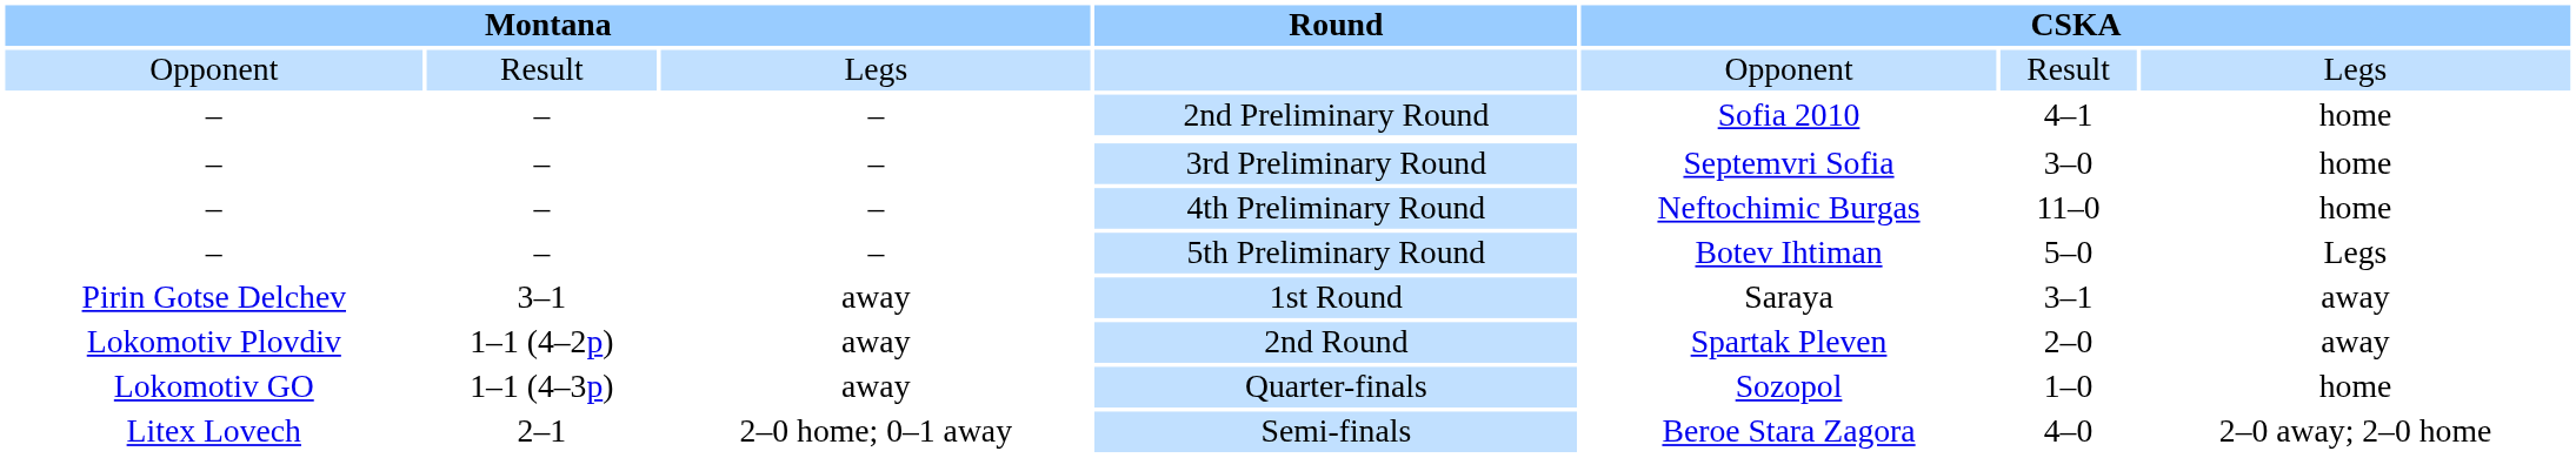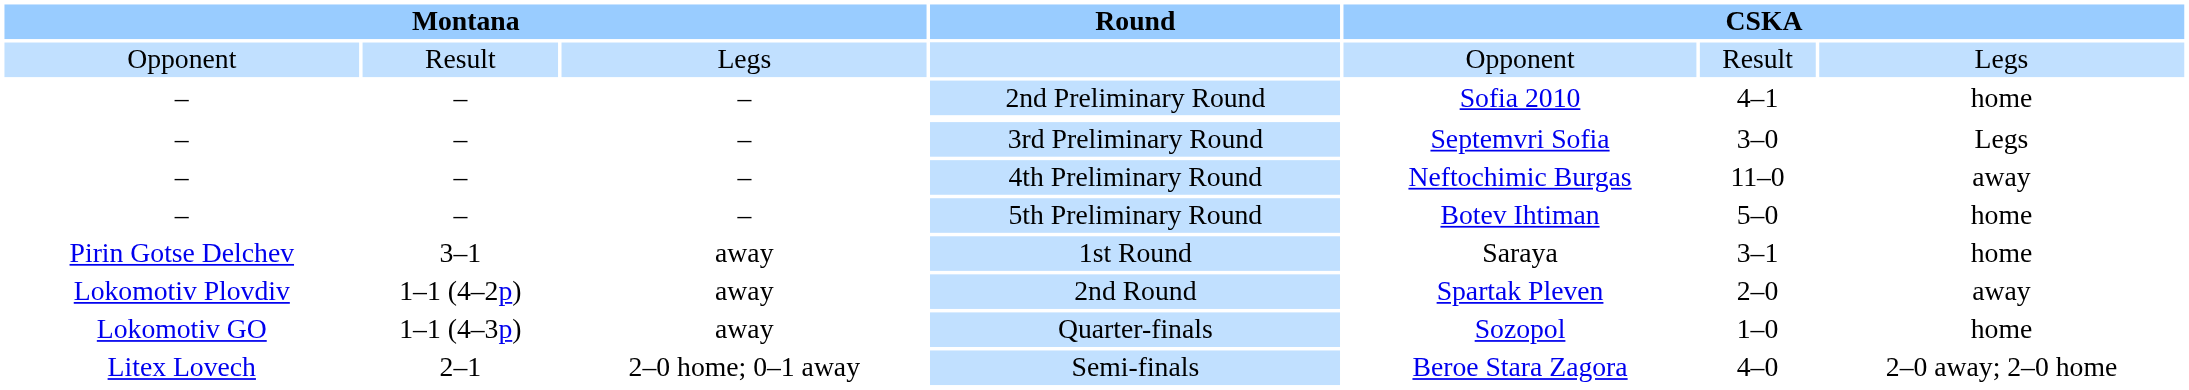3rd Preliminary Round | column 7: home -> Legs
4th Preliminary Round | column 7: home -> away
5th Preliminary Round | column 7: Legs -> home
1st Round | column 7: away -> home
